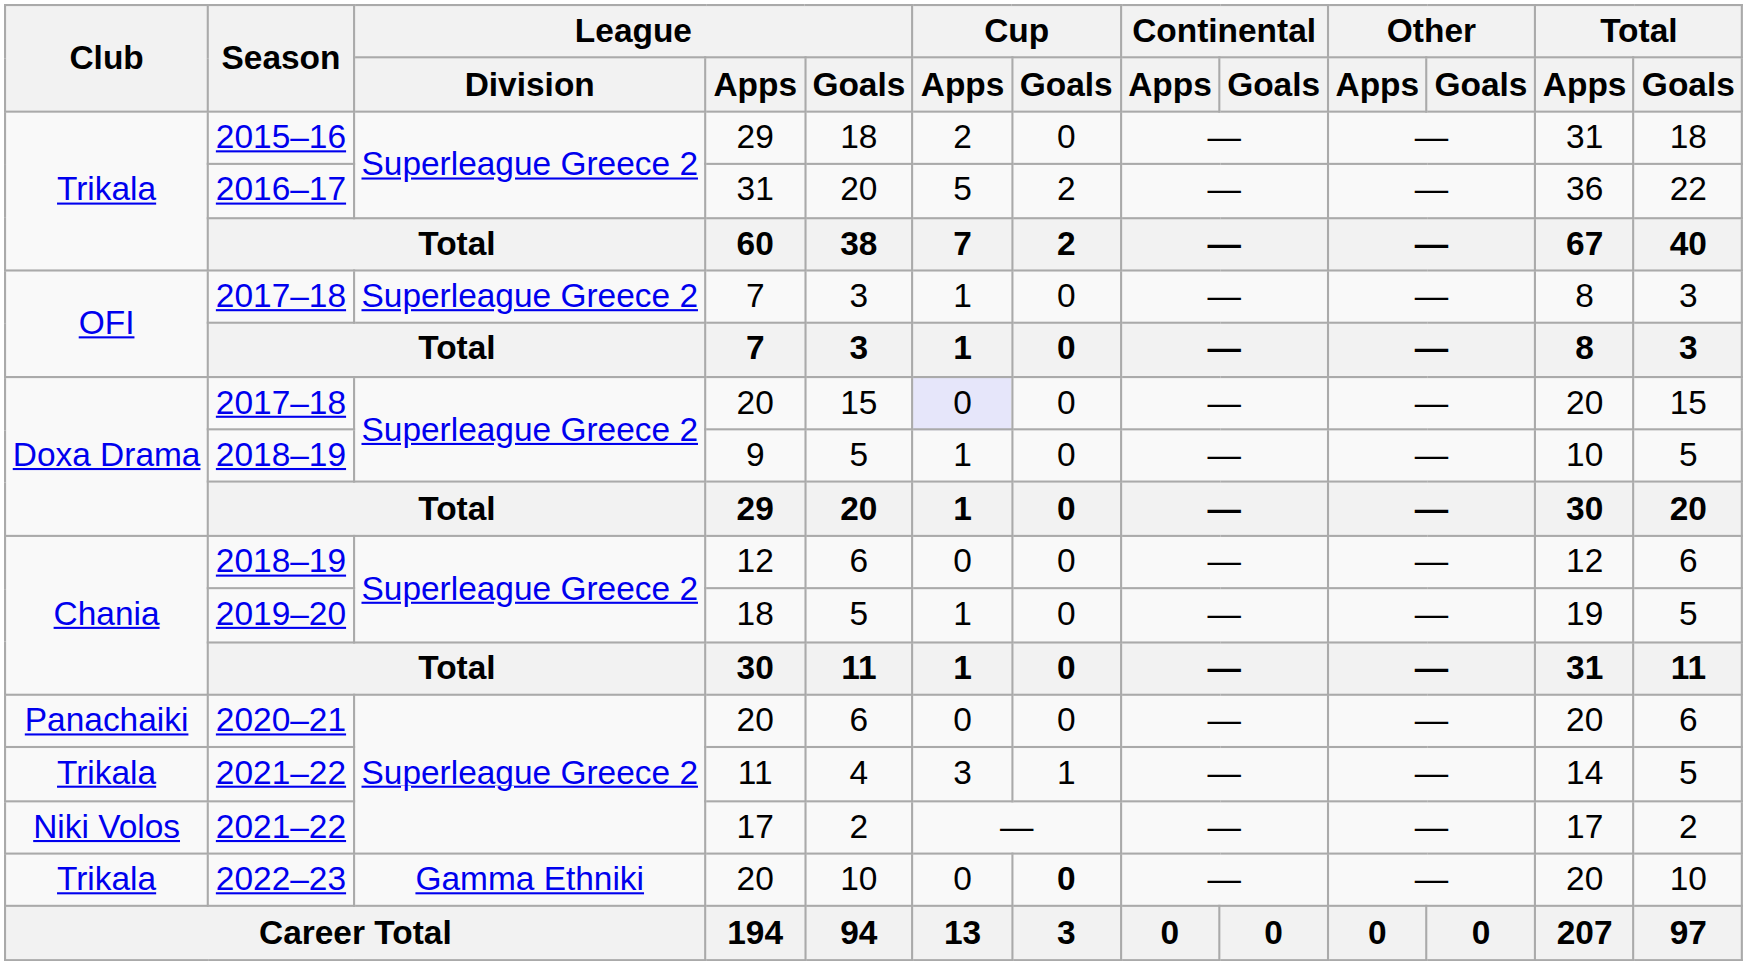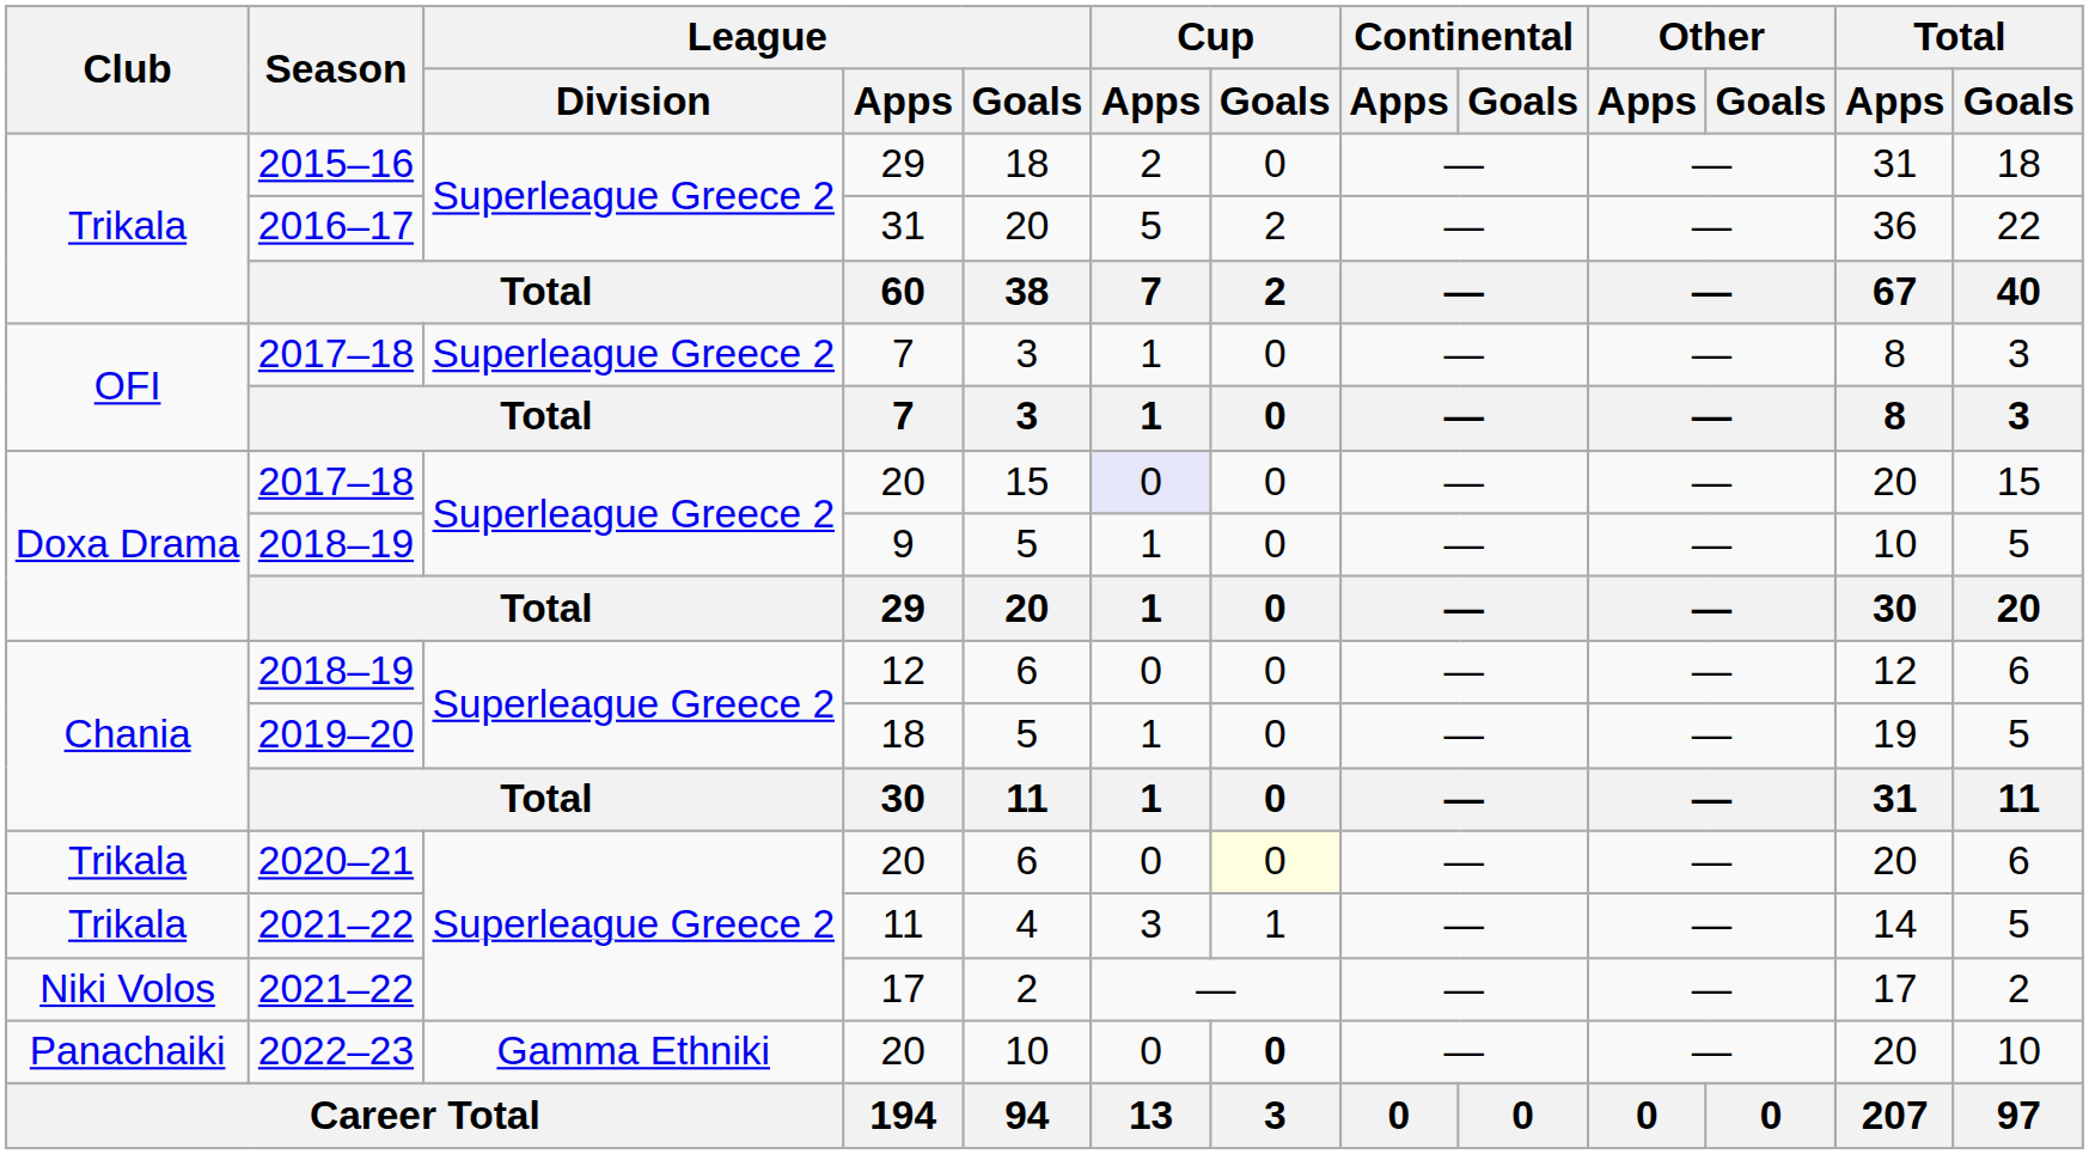2020–21 / 20 | Club: Panachaiki -> Trikala
2020–21 / 20 | Cup / Goals: no background -> lightyellow background
2022–23 / 20 | Club: Trikala -> Panachaiki
